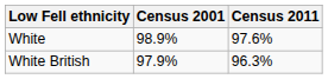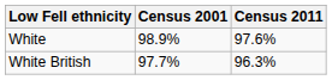White British | Census 2001: 97.9% -> 97.7%
